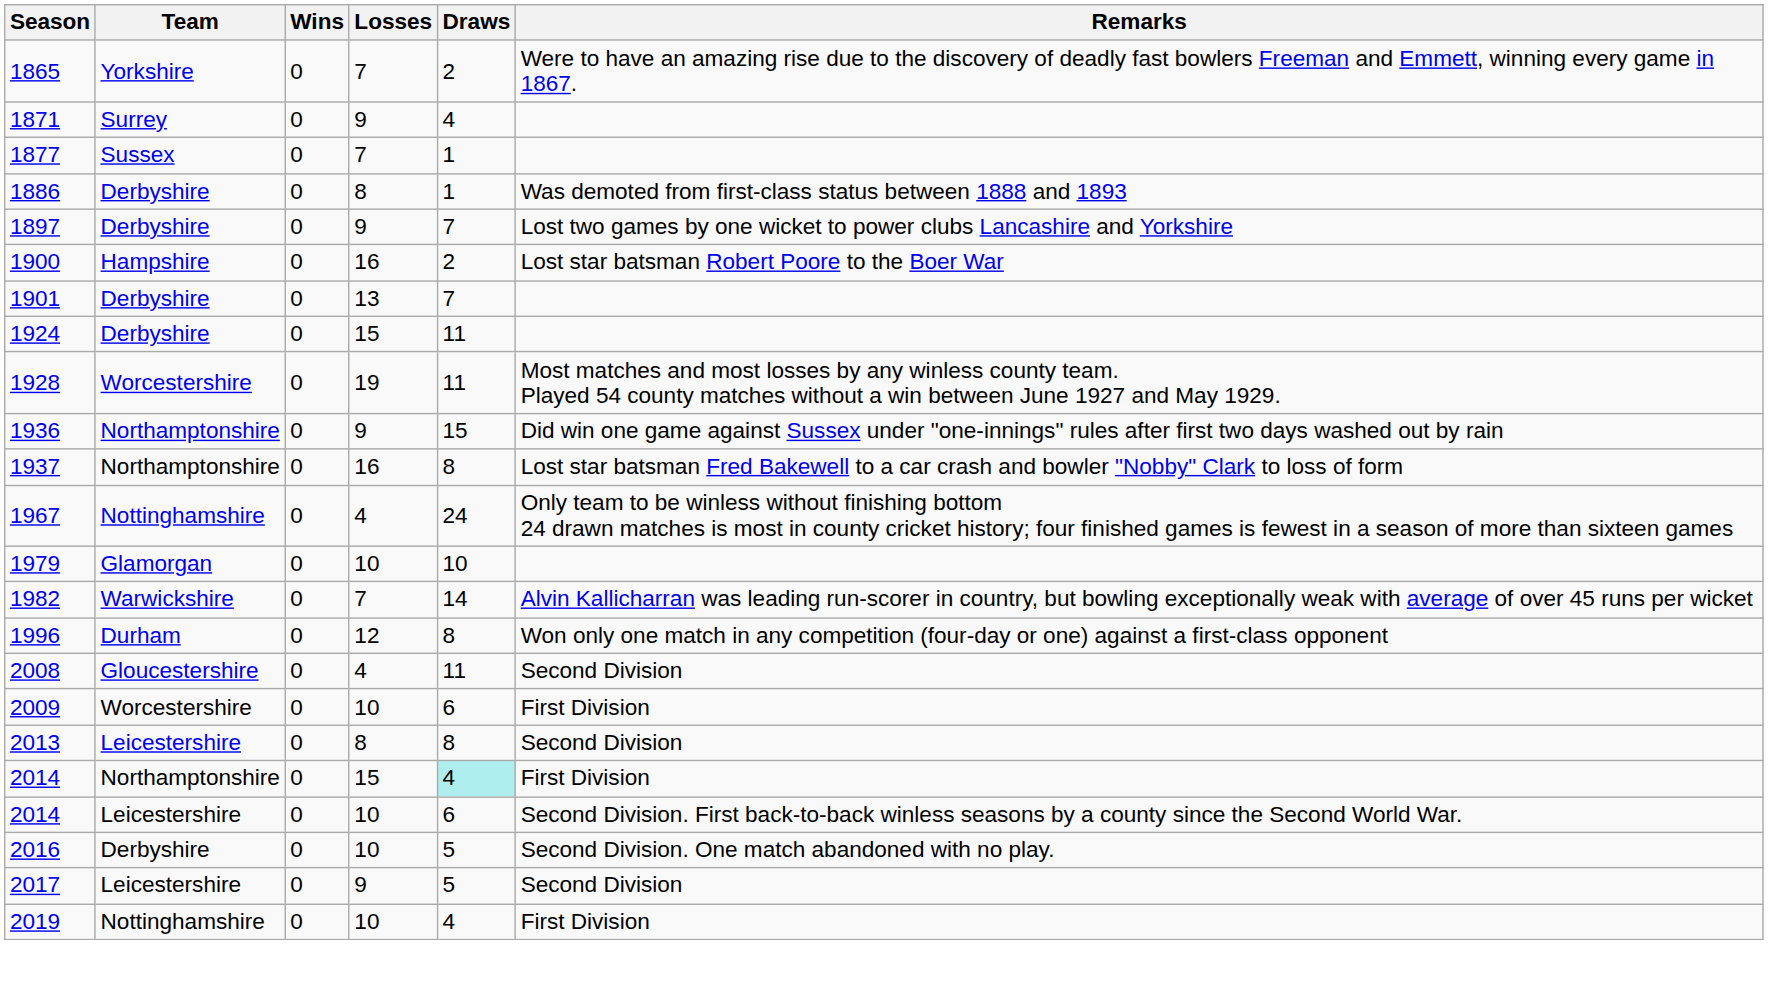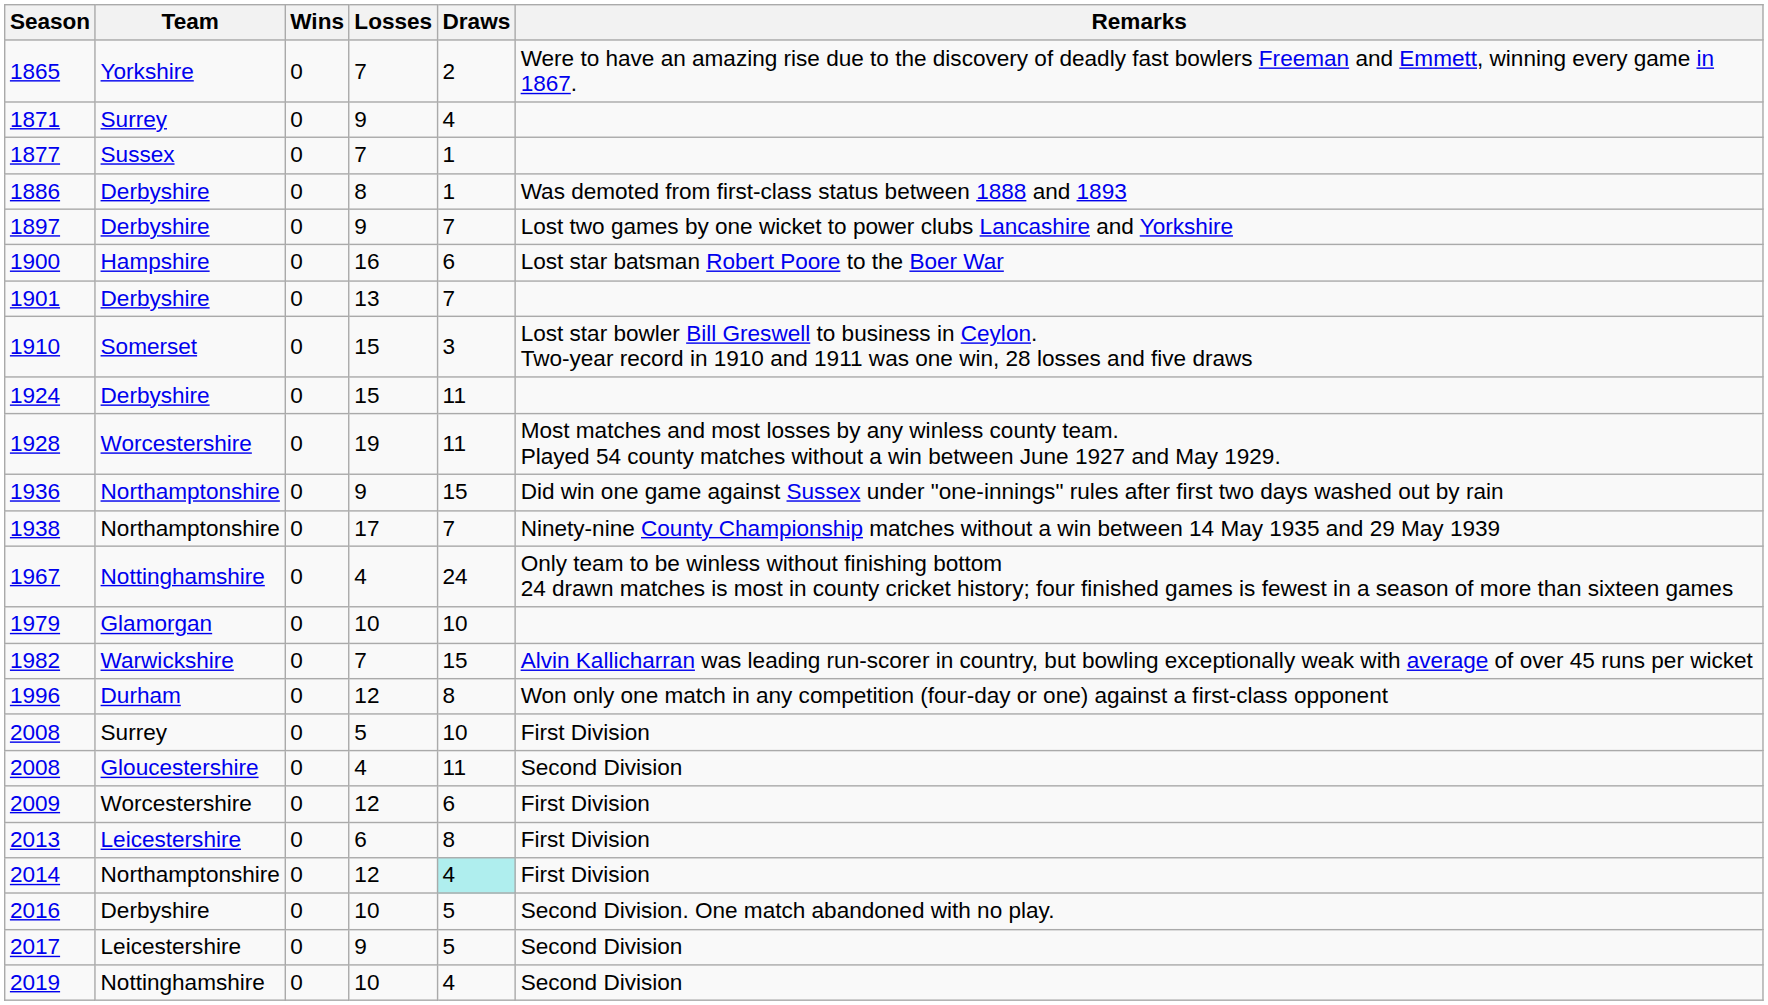1900 | Draws: 2 -> 6
+ row: 1910 | Somerset | 0 | 15 | 3 | Lost star bowler Bill Greswell to business in Ceylon. Two-year record in 1910 and 1911 was one win, 28 losses and five draws
- row: 1937 | Northamptonshire | 0 | 16 | 8 | Lost star batsman Fred Bakewell to a car crash and bowler "Nobby" Clark to loss of form
+ row: 1938 | Northamptonshire | 0 | 17 | 7 | Ninety-nine County Championship matches without a win between 14 May 1935 and 29 May 1939
1982 | Draws: 14 -> 15
+ row: 2008 | Surrey | 0 | 5 | 10 | First Division
2009 | Losses: 10 -> 12
2013 | Losses: 8 -> 6
2013 | Remarks: Second Division -> First Division
2014 / Northamptonshire | Losses: 15 -> 12
- row: 2014 | Leicestershire | 0 | 10 | 6 | Second Division. First back-to-back winless seasons by a county since the Second World War.
2019 | Remarks: First Division -> Second Division
